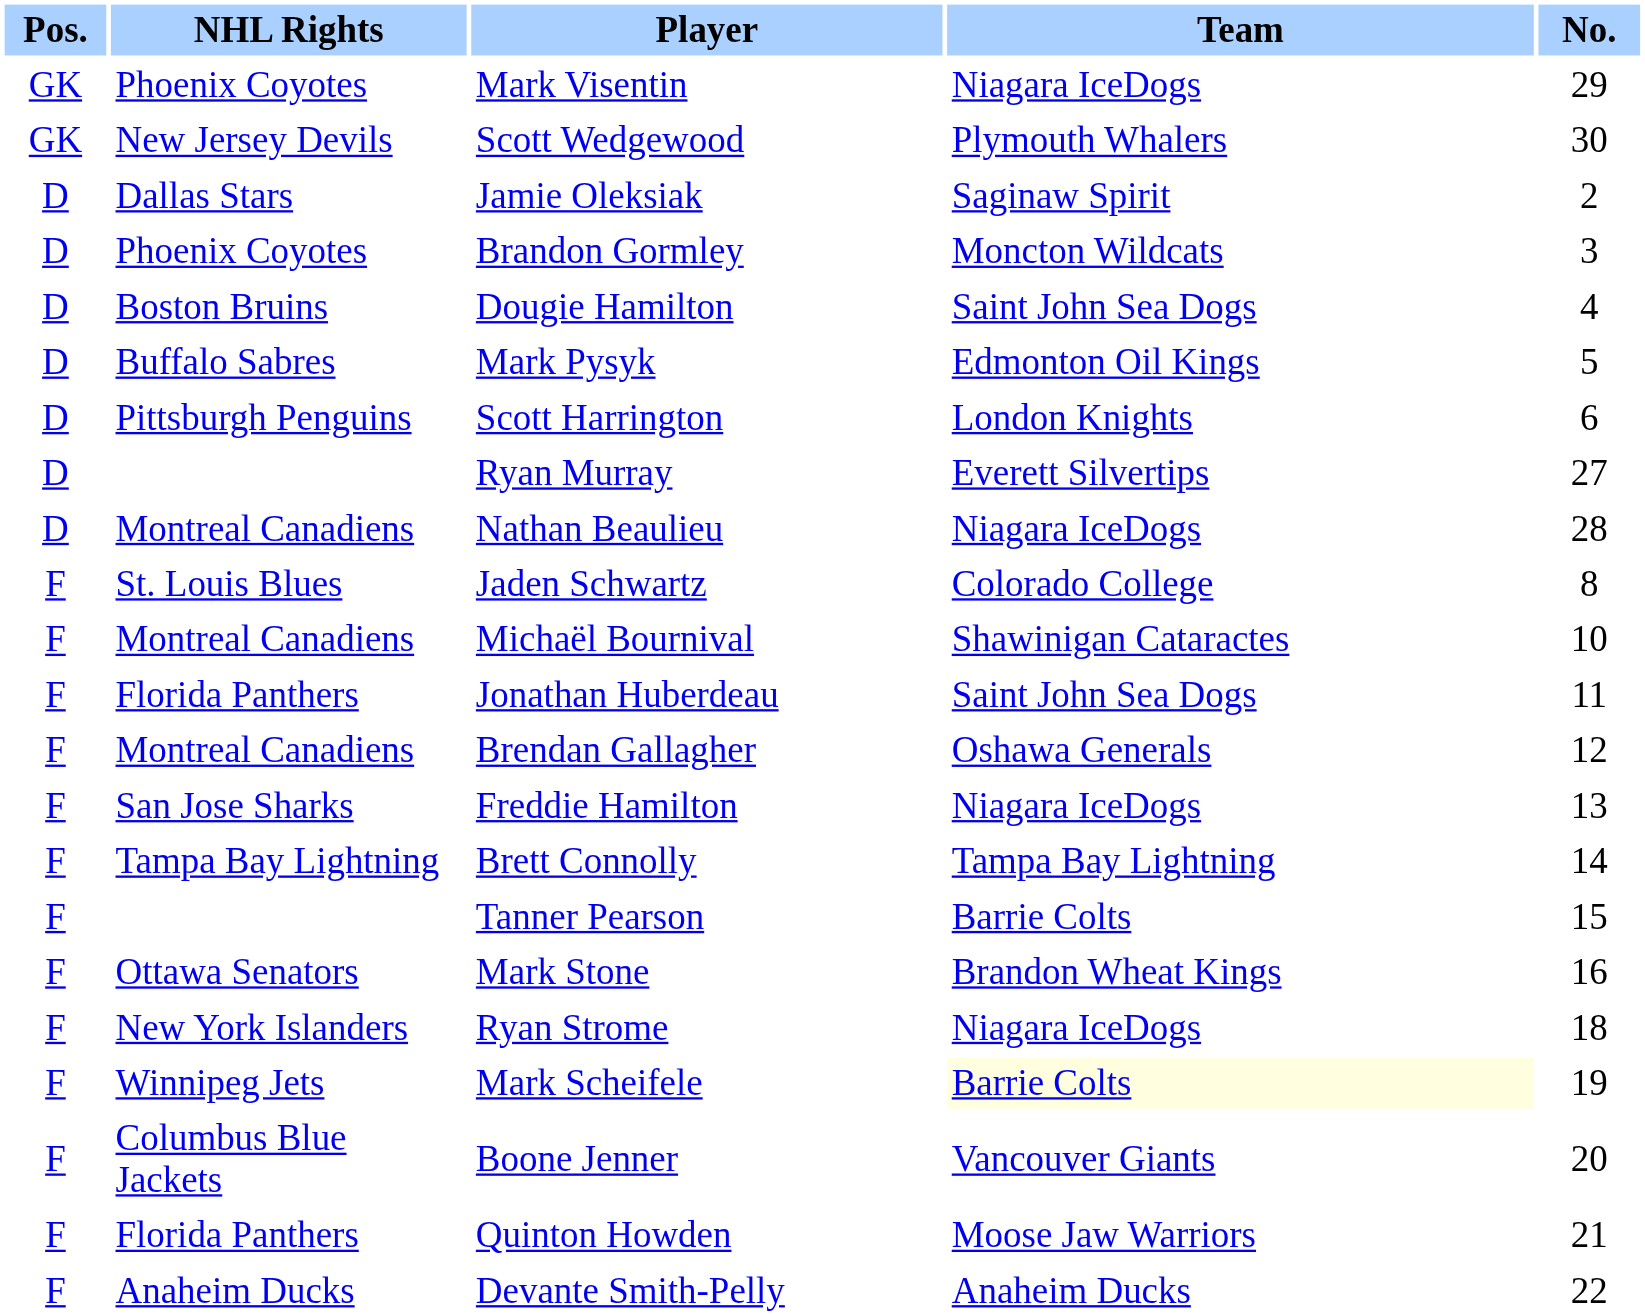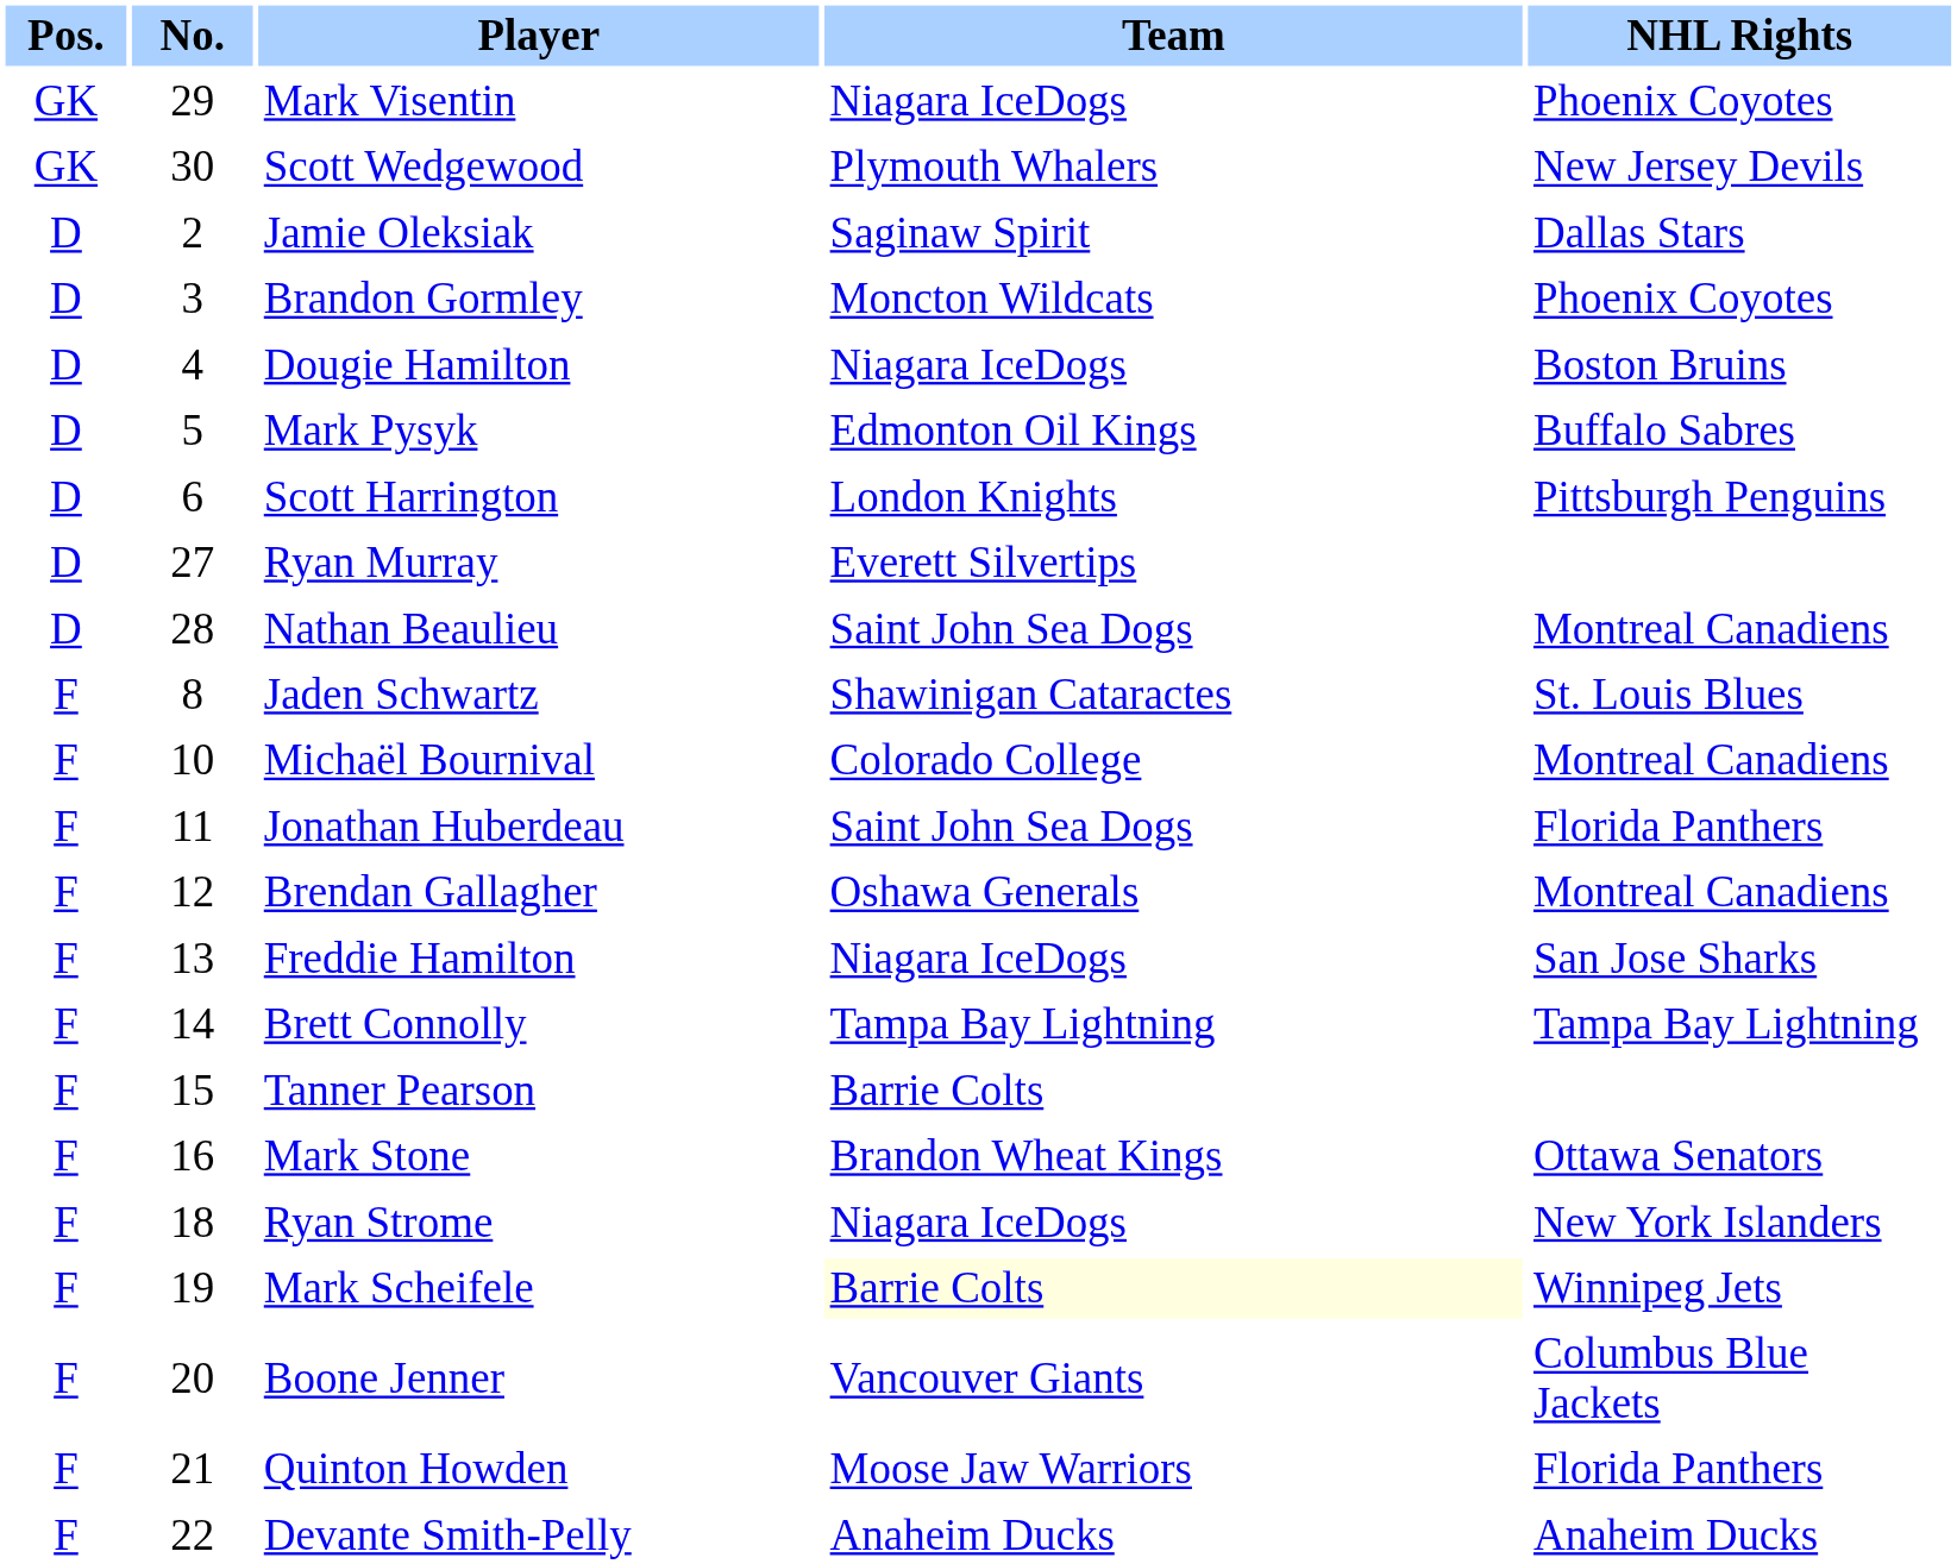columns swapped: No. <-> NHL Rights
Dougie Hamilton | Team: Saint John Sea Dogs -> Niagara IceDogs
Nathan Beaulieu | Team: Niagara IceDogs -> Saint John Sea Dogs
Jaden Schwartz | Team: Colorado College -> Shawinigan Cataractes
Michaël Bournival | Team: Shawinigan Cataractes -> Colorado College
